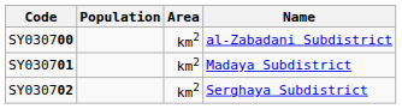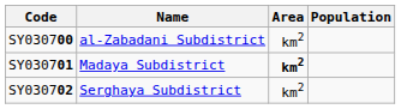columns swapped: Name <-> Population
SY030701 | Area: normal -> bold
